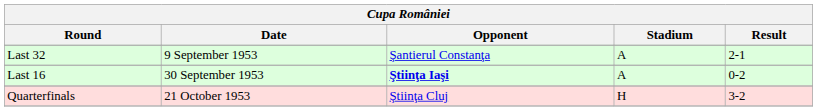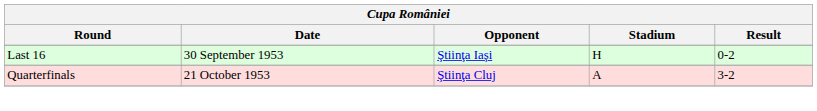- row: Last 32 | 9 September 1953 | Şantierul Constanţa | A | 2-1
Last 16 | Opponent: bold -> normal
Last 16 | Stadium: A -> H
Quarterfinals | Stadium: H -> A
